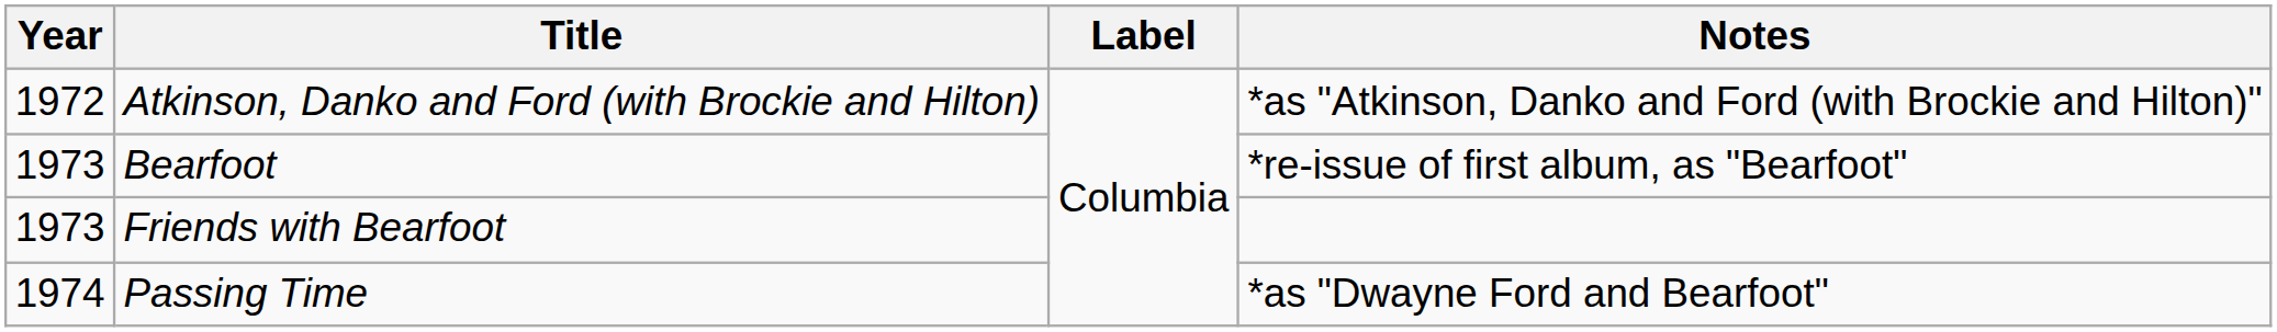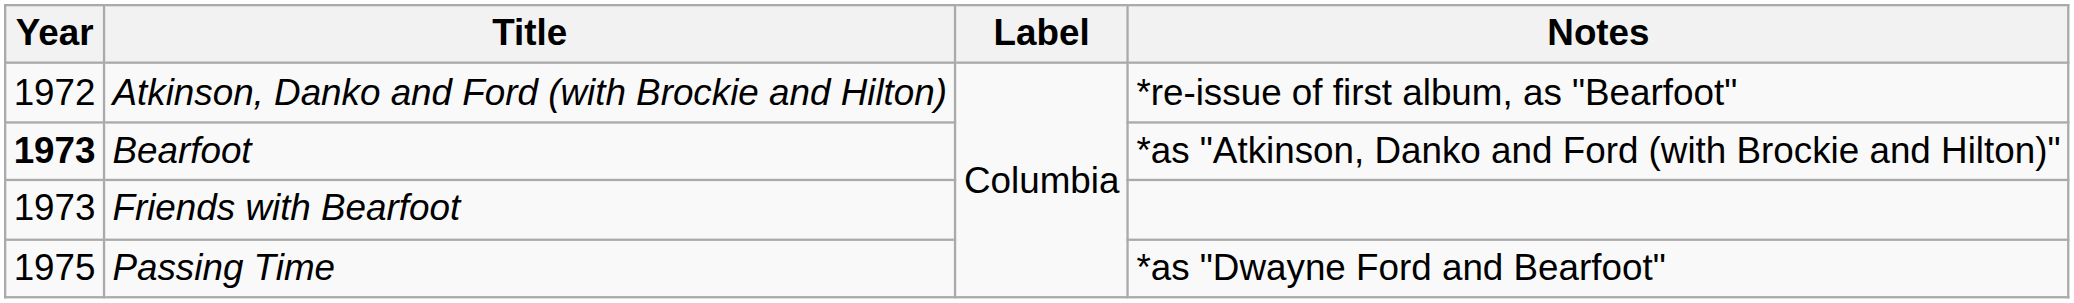Atkinson, Danko and Ford (with Brockie and Hilton) | Notes: *as "Atkinson, Danko and Ford (with Brockie and Hilton)" -> *re-issue of first album, as "Bearfoot"
Bearfoot | Year: normal -> bold
Bearfoot | Notes: *re-issue of first album, as "Bearfoot" -> *as "Atkinson, Danko and Ford (with Brockie and Hilton)"
Passing Time | Year: 1974 -> 1975
